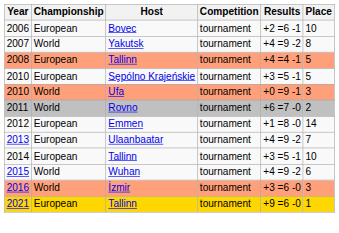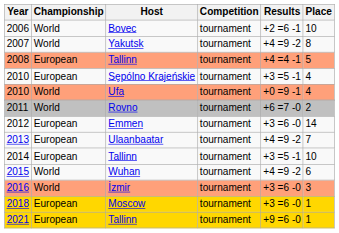2006 | Championship: European -> World
2010 / Sępólno Krajeńskie | Place: 5 -> 4
2010 / Ufa | Place: 3 -> 4
2012 | Results: +1 =8 -0 -> +3 =6 -0
+ row: 2018 | European | Moscow | tournament | +3 =6 -0 | 1
